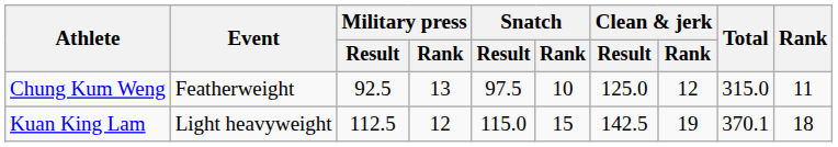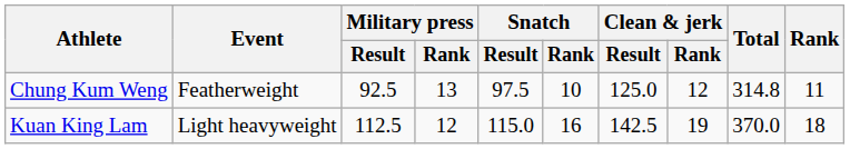Chung Kum Weng | Total: 315.0 -> 314.8
Kuan King Lam | Snatch / Rank: 15 -> 16
Kuan King Lam | Total: 370.1 -> 370.0
